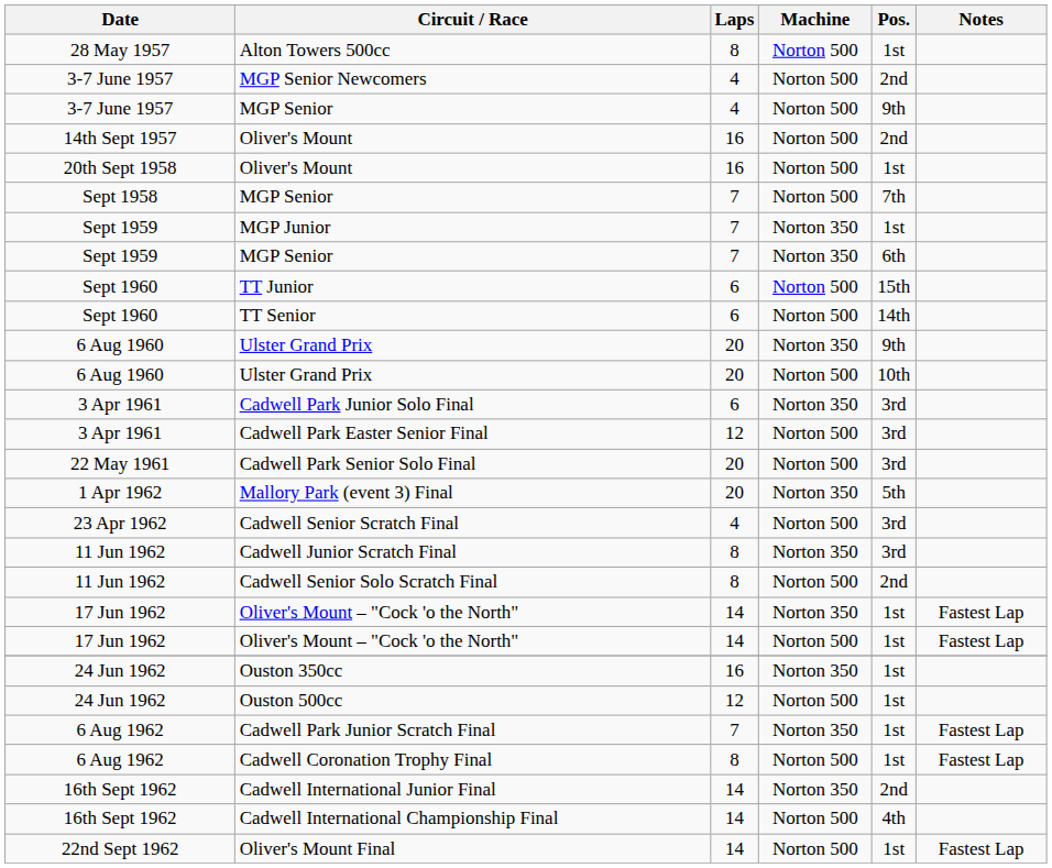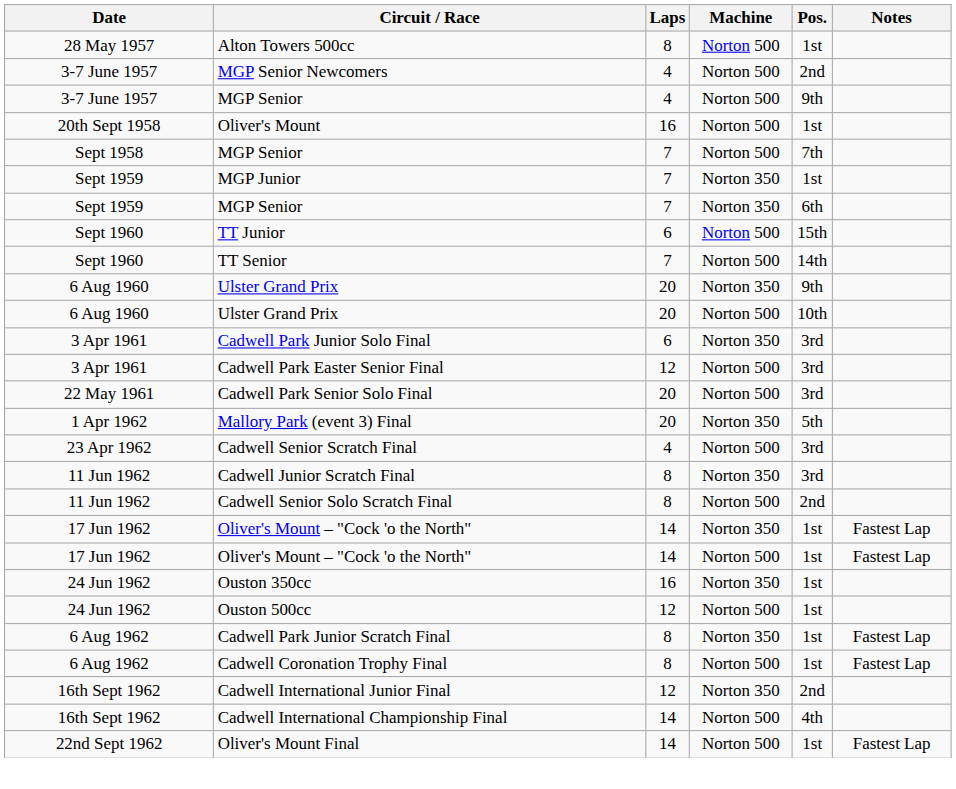- row: 14th Sept 1957 | Oliver's Mount | 16 | Norton 500 | 2nd
TT Senior | Laps: 6 -> 7
Cadwell Park Junior Scratch Final | Laps: 7 -> 8
Cadwell International Junior Final | Laps: 14 -> 12
